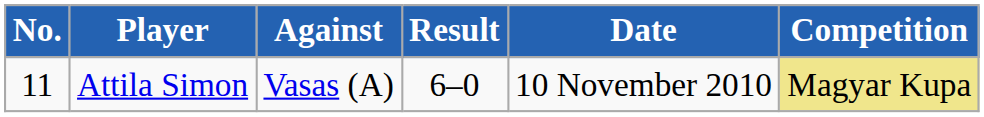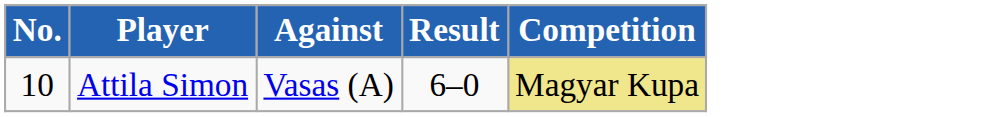- column: Date | 10 November 2010
Attila Simon | No.: 11 -> 10
